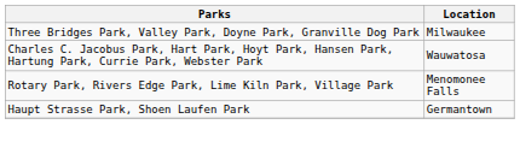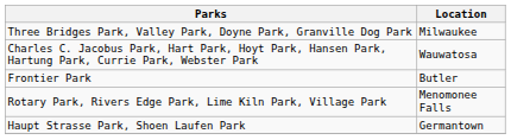+ row: Frontier Park | Butler
